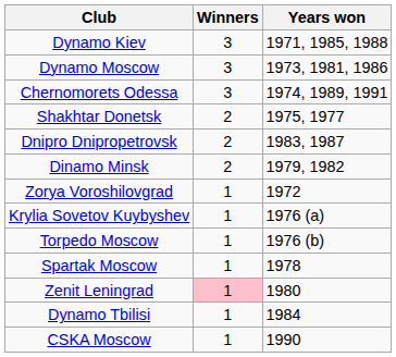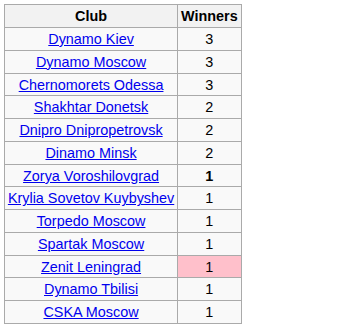- column: Years won | 1971, 1985, 1988 | 1973, 1981, 1986 | 1974, 1989, 1991 | 1975, 1977 | 1983, 1987 | 1979, 1982 | 1972 | 1976 (a) | 1976 (b) | 1978 | 1980 | 1984 | 1990
Zorya Voroshilovgrad | Winners: normal -> bold
